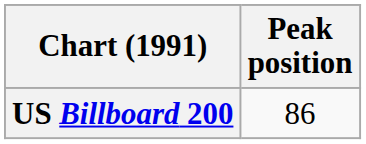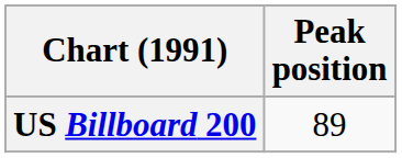US Billboard 200 | Peak position: 86 -> 89
